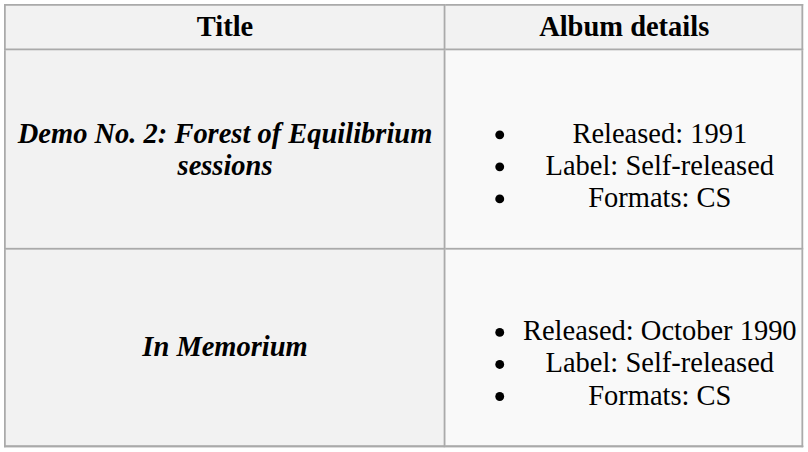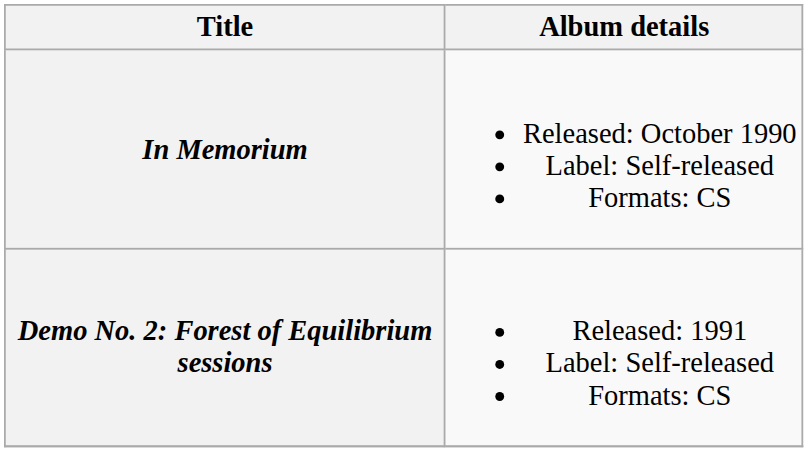rows swapped: In Memorium <-> Demo No. 2: Forest of Equilibrium sessions
